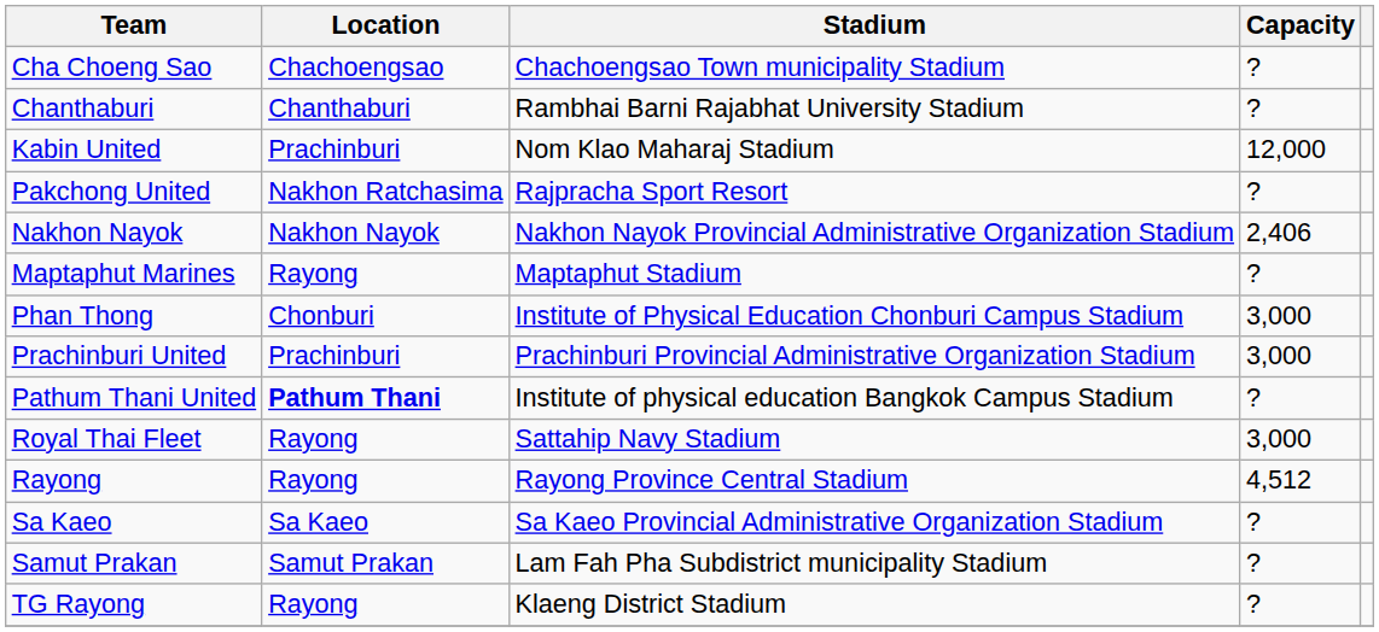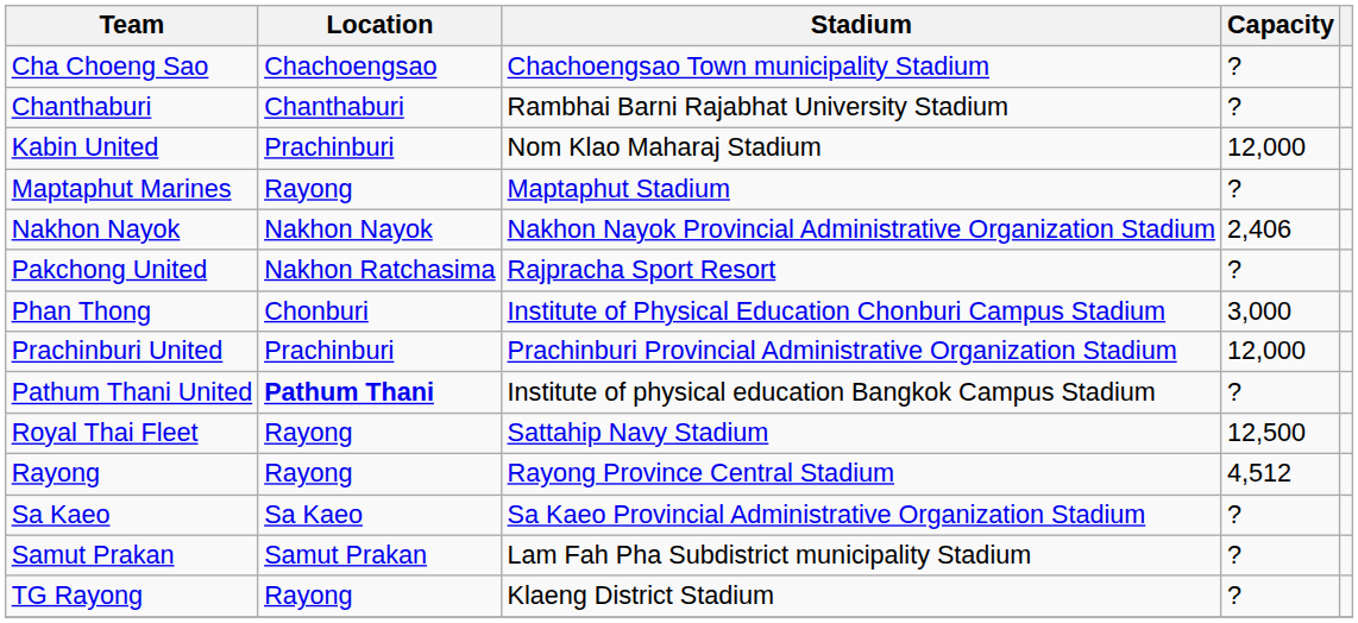rows swapped: Maptaphut Marines <-> Pakchong United
Prachinburi United | Capacity: 3,000 -> 12,000
Royal Thai Fleet | Capacity: 3,000 -> 12,500
